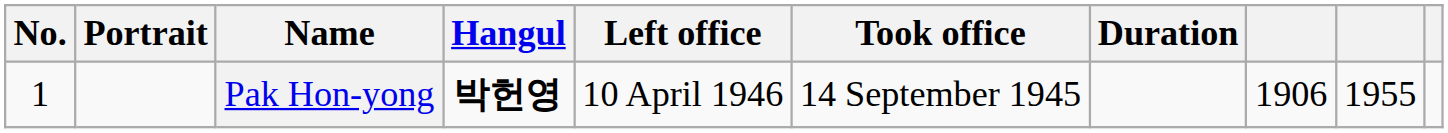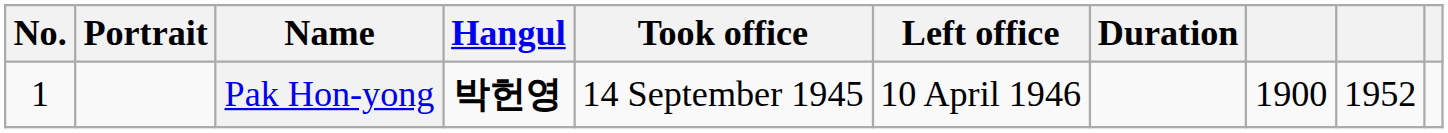columns swapped: Took office <-> Left office
Pak Hon-yong | column 8: 1906 -> 1900
Pak Hon-yong | column 9: 1955 -> 1952
